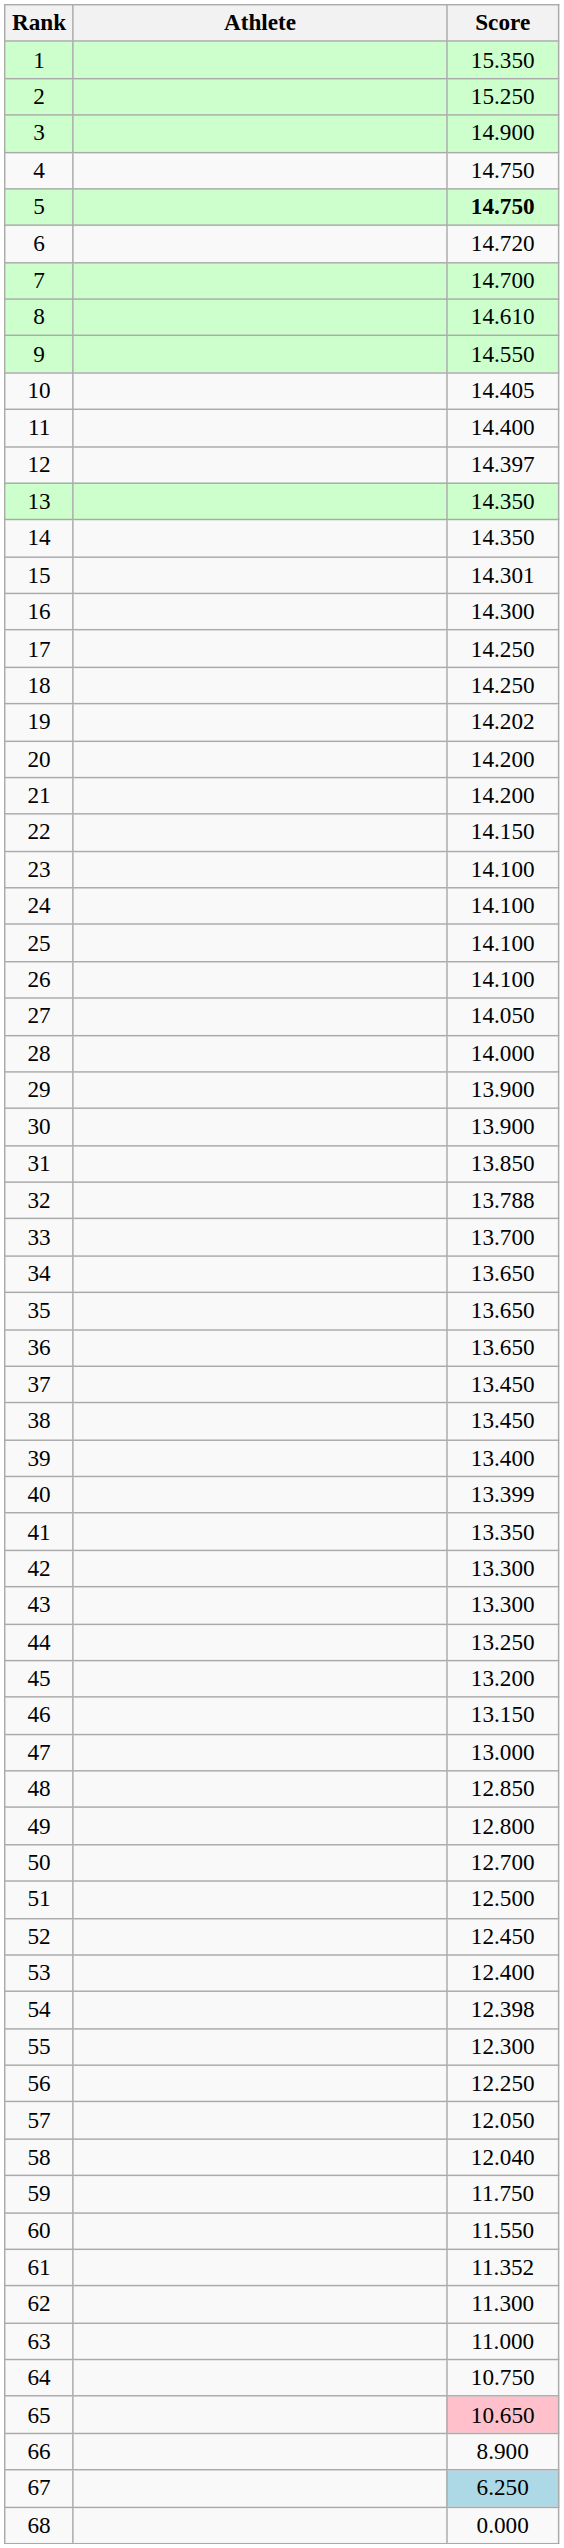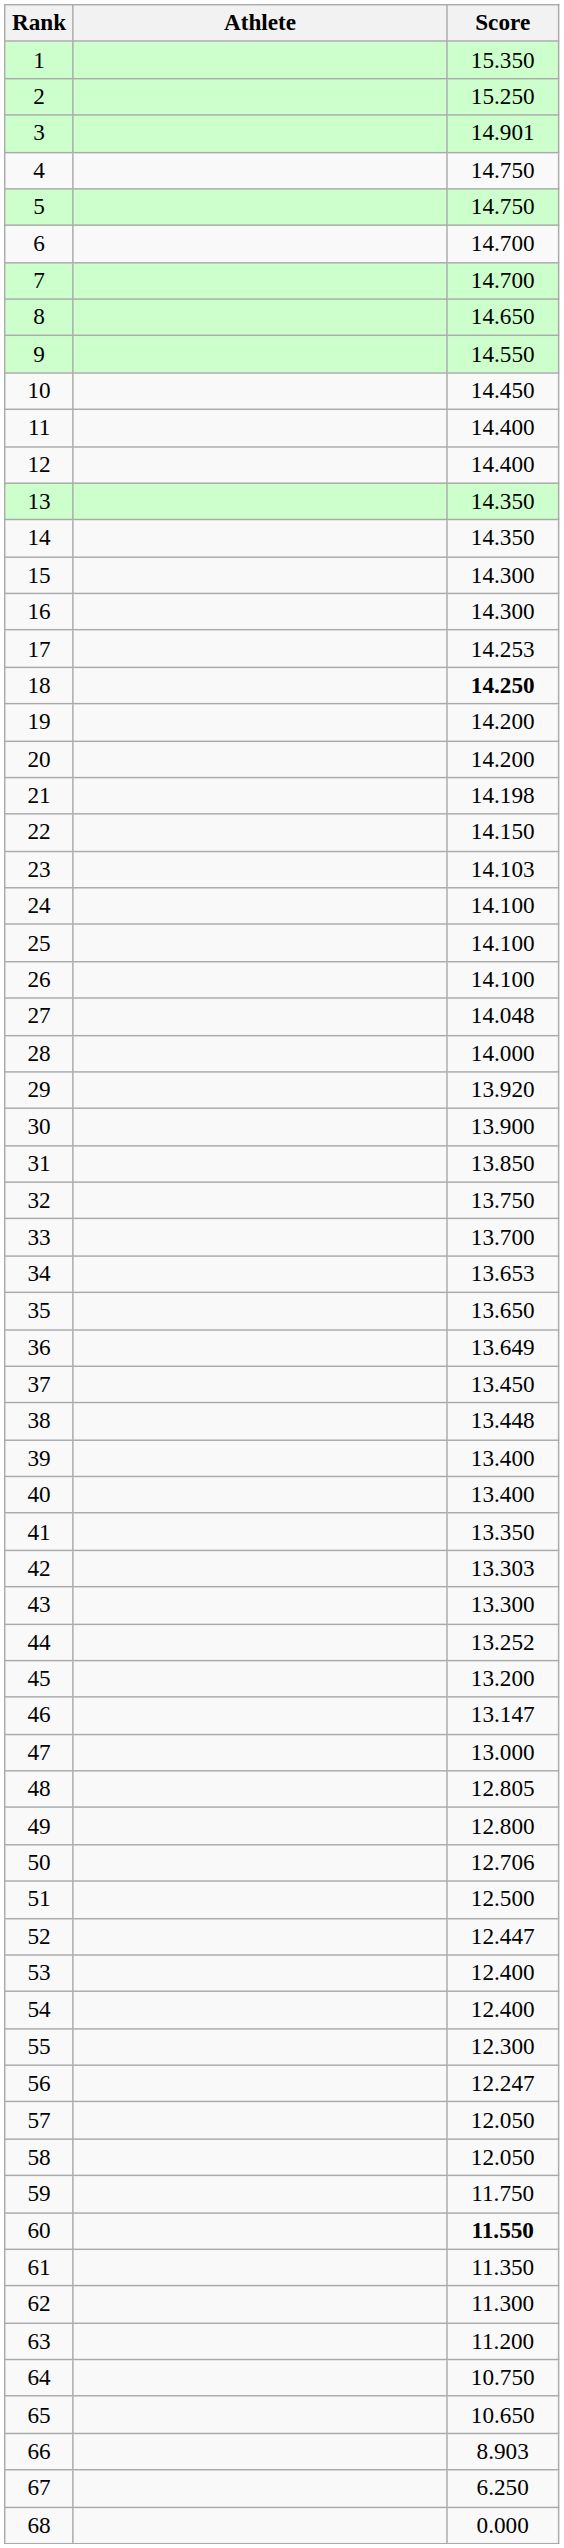3 | Score: 14.900 -> 14.901
5 | Score: bold -> normal
6 | Score: 14.720 -> 14.700
8 | Score: 14.610 -> 14.650
10 | Score: 14.405 -> 14.450
12 | Score: 14.397 -> 14.400
15 | Score: 14.301 -> 14.300
17 | Score: 14.250 -> 14.253
18 | Score: normal -> bold
19 | Score: 14.202 -> 14.200
21 | Score: 14.200 -> 14.198
23 | Score: 14.100 -> 14.103
27 | Score: 14.050 -> 14.048
29 | Score: 13.900 -> 13.920
32 | Score: 13.788 -> 13.750
34 | Score: 13.650 -> 13.653
36 | Score: 13.650 -> 13.649
38 | Score: 13.450 -> 13.448
40 | Score: 13.399 -> 13.400
42 | Score: 13.300 -> 13.303
44 | Score: 13.250 -> 13.252
46 | Score: 13.150 -> 13.147
48 | Score: 12.850 -> 12.805
50 | Score: 12.700 -> 12.706
52 | Score: 12.450 -> 12.447
54 | Score: 12.398 -> 12.400
56 | Score: 12.250 -> 12.247
58 | Score: 12.040 -> 12.050
60 | Score: normal -> bold
61 | Score: 11.352 -> 11.350
63 | Score: 11.000 -> 11.200
65 | Score: pink background -> no background
66 | Score: 8.900 -> 8.903
67 | Score: lightblue background -> no background
